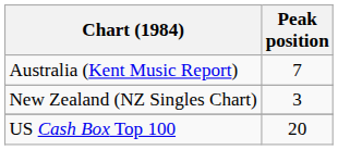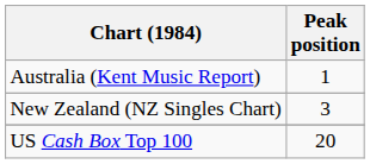Australia (Kent Music Report) | Peak position: 7 -> 1
